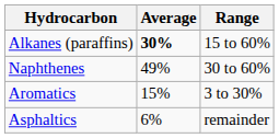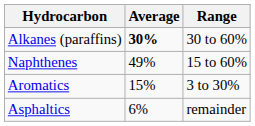Alkanes (paraffins) | Range: 15 to 60% -> 30 to 60%
Naphthenes | Range: 30 to 60% -> 15 to 60%
